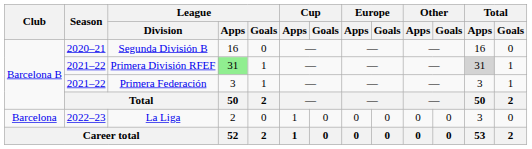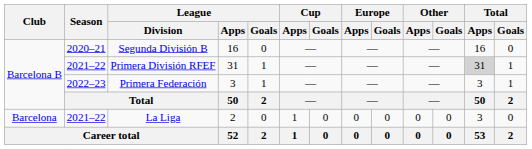Primera División RFEF | League / Apps: lightgreen background -> no background
Primera Federación | Season: 2021–22 -> 2022–23
La Liga | Season: 2022–23 -> 2021–22
